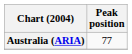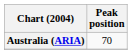Australia (ARIA) | Peak position: 77 -> 70
